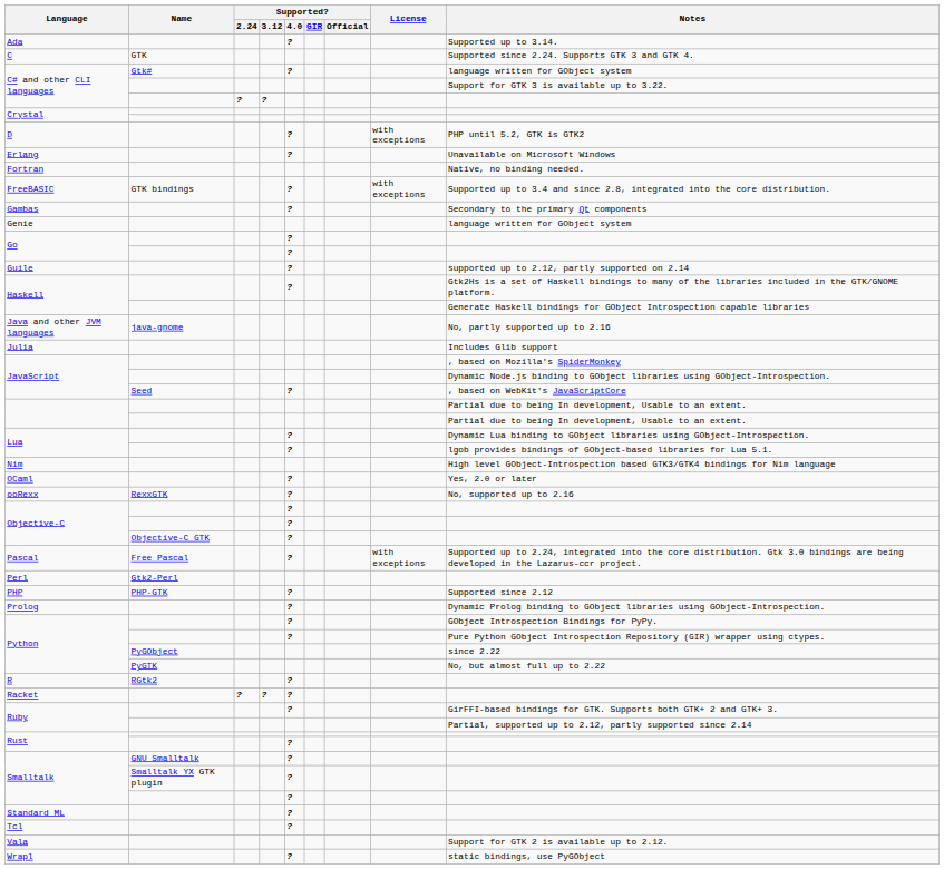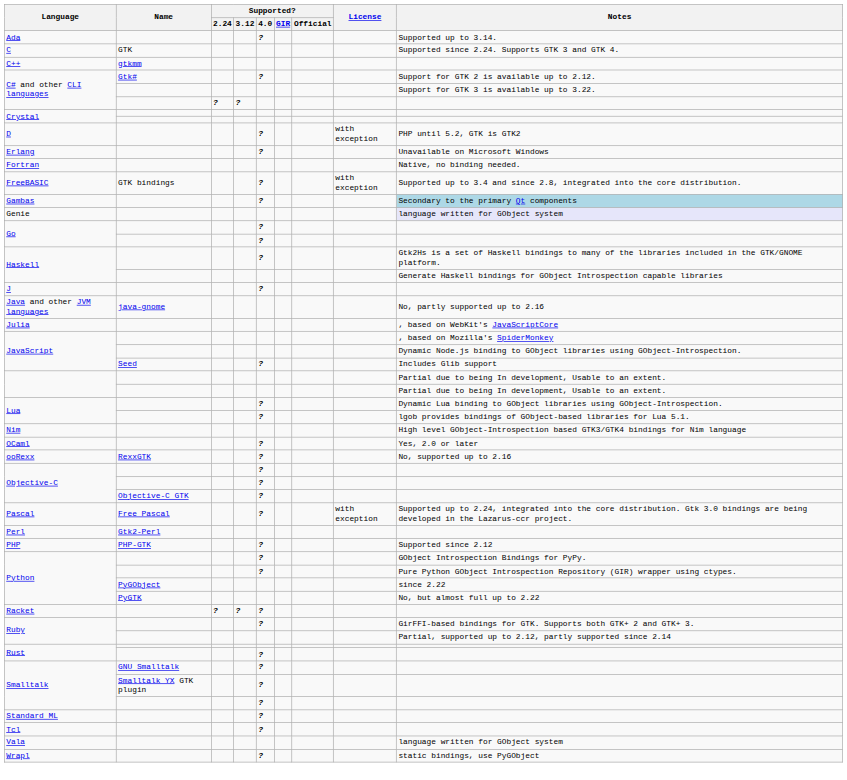+ row: C++ | gtkmm
C# and other CLI languages / Gtk# | Notes: language written for GObject system -> Support for GTK 2 is available up to 2.12.
D | License: with exceptions -> with exception
FreeBASIC | License: with exceptions -> with exception
Gambas | Notes: no background -> lightblue background
Genie | Notes: no background -> lavender background
- row: Guile | ? | supported up to 2.12, partly supported on 2.14
+ row: J | ?
Julia | Notes: Includes Glib support -> , based on WebKit's JavaScriptCore
JavaScript / Seed | Notes: , based on WebKit's JavaScriptCore -> Includes Glib support
Pascal | License: with exceptions -> with exception
- row: Prolog | ? | Dynamic Prolog binding to GObject libraries using GObject-Introspection.
- row: R | RGtk2 | ?
Vala | Notes: Support for GTK 2 is available up to 2.12. -> language written for GObject system
